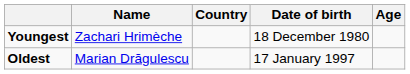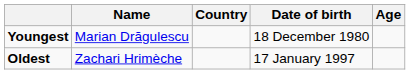Youngest | Name: Zachari Hrimèche -> Marian Drăgulescu
Oldest | Name: Marian Drăgulescu -> Zachari Hrimèche
